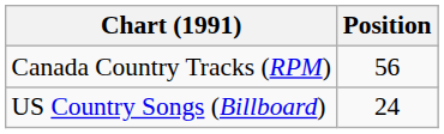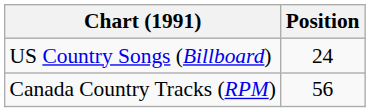rows swapped: Canada Country Tracks (RPM) <-> US Country Songs (Billboard)
